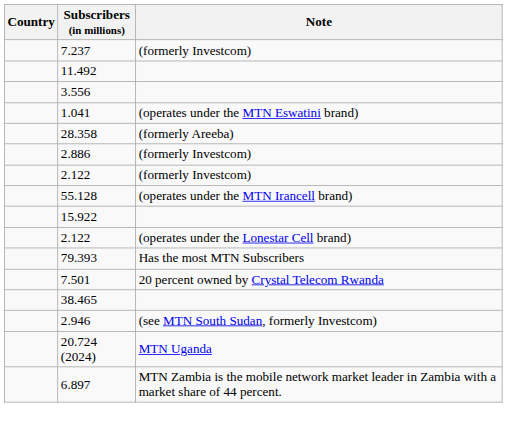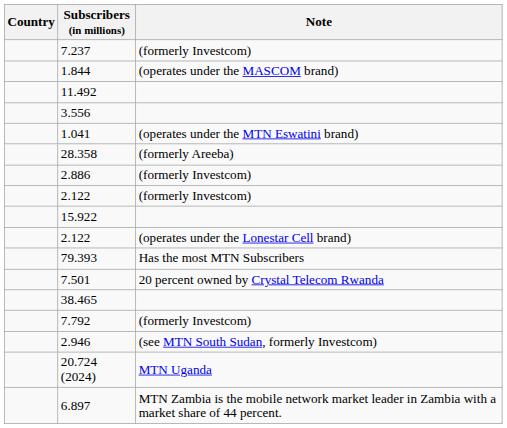+ row: 1.844 | (operates under the MASCOM brand)
- row: 55.128 | (operates under the MTN Irancell brand)
+ row: 7.792 | (formerly Investcom)
